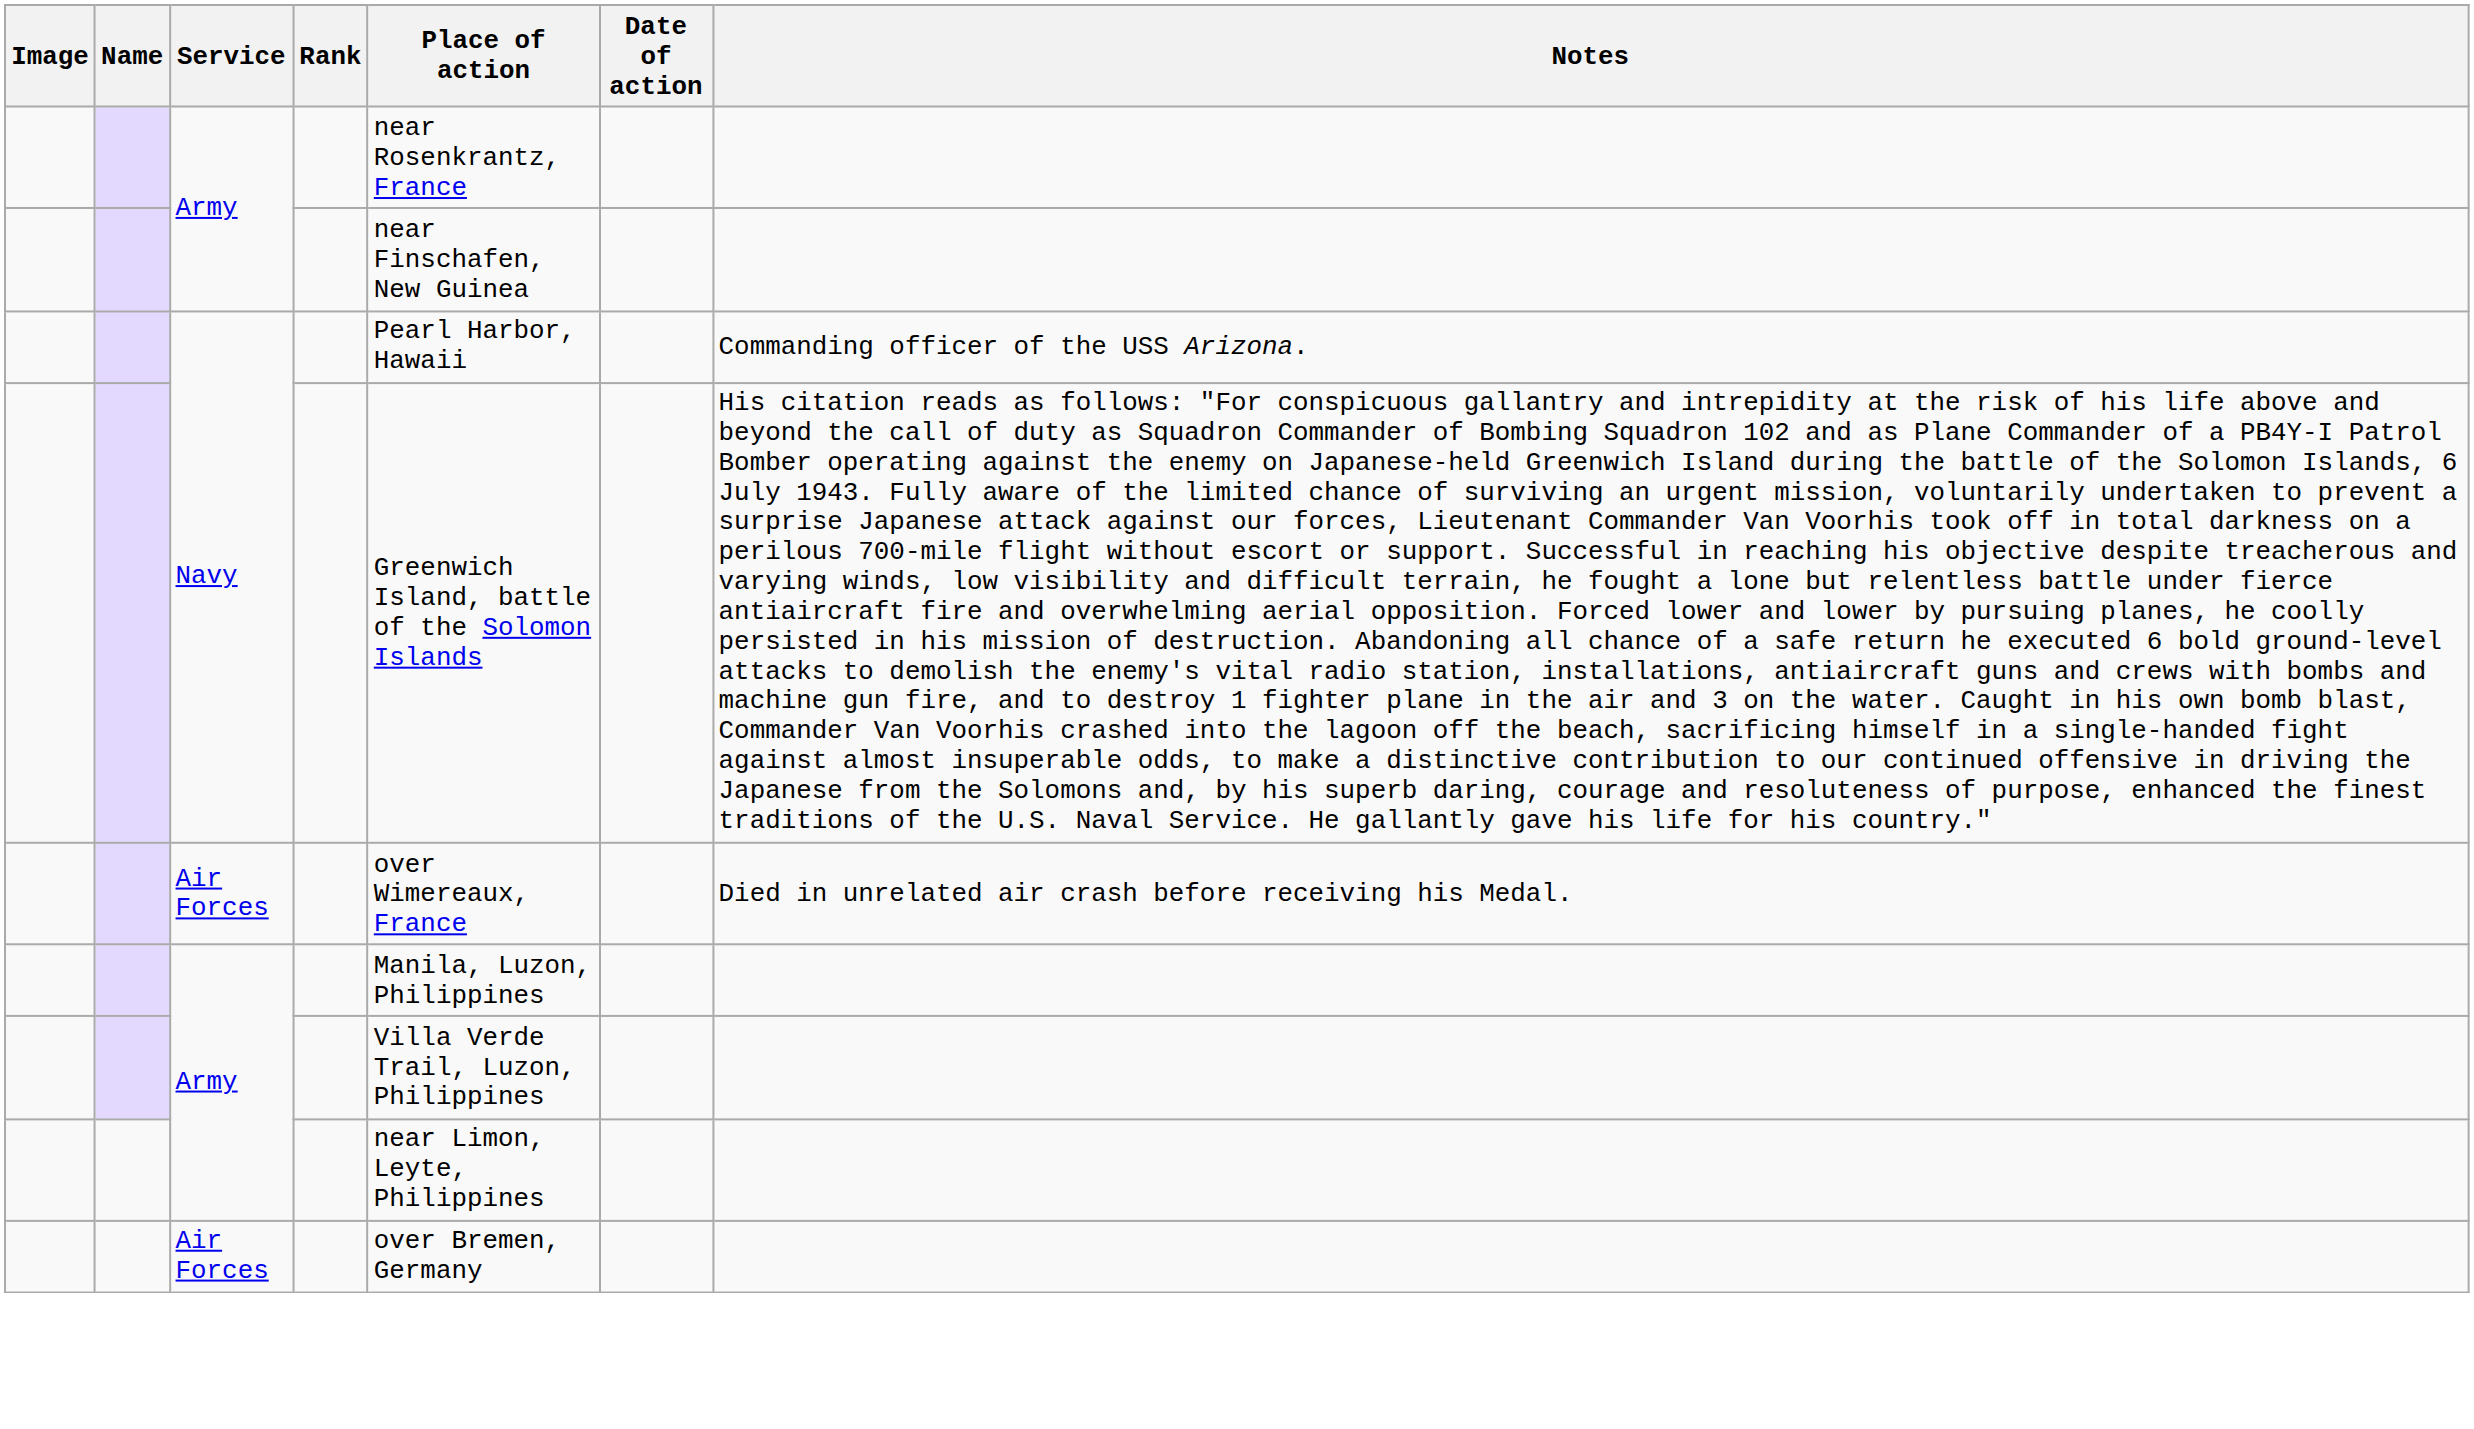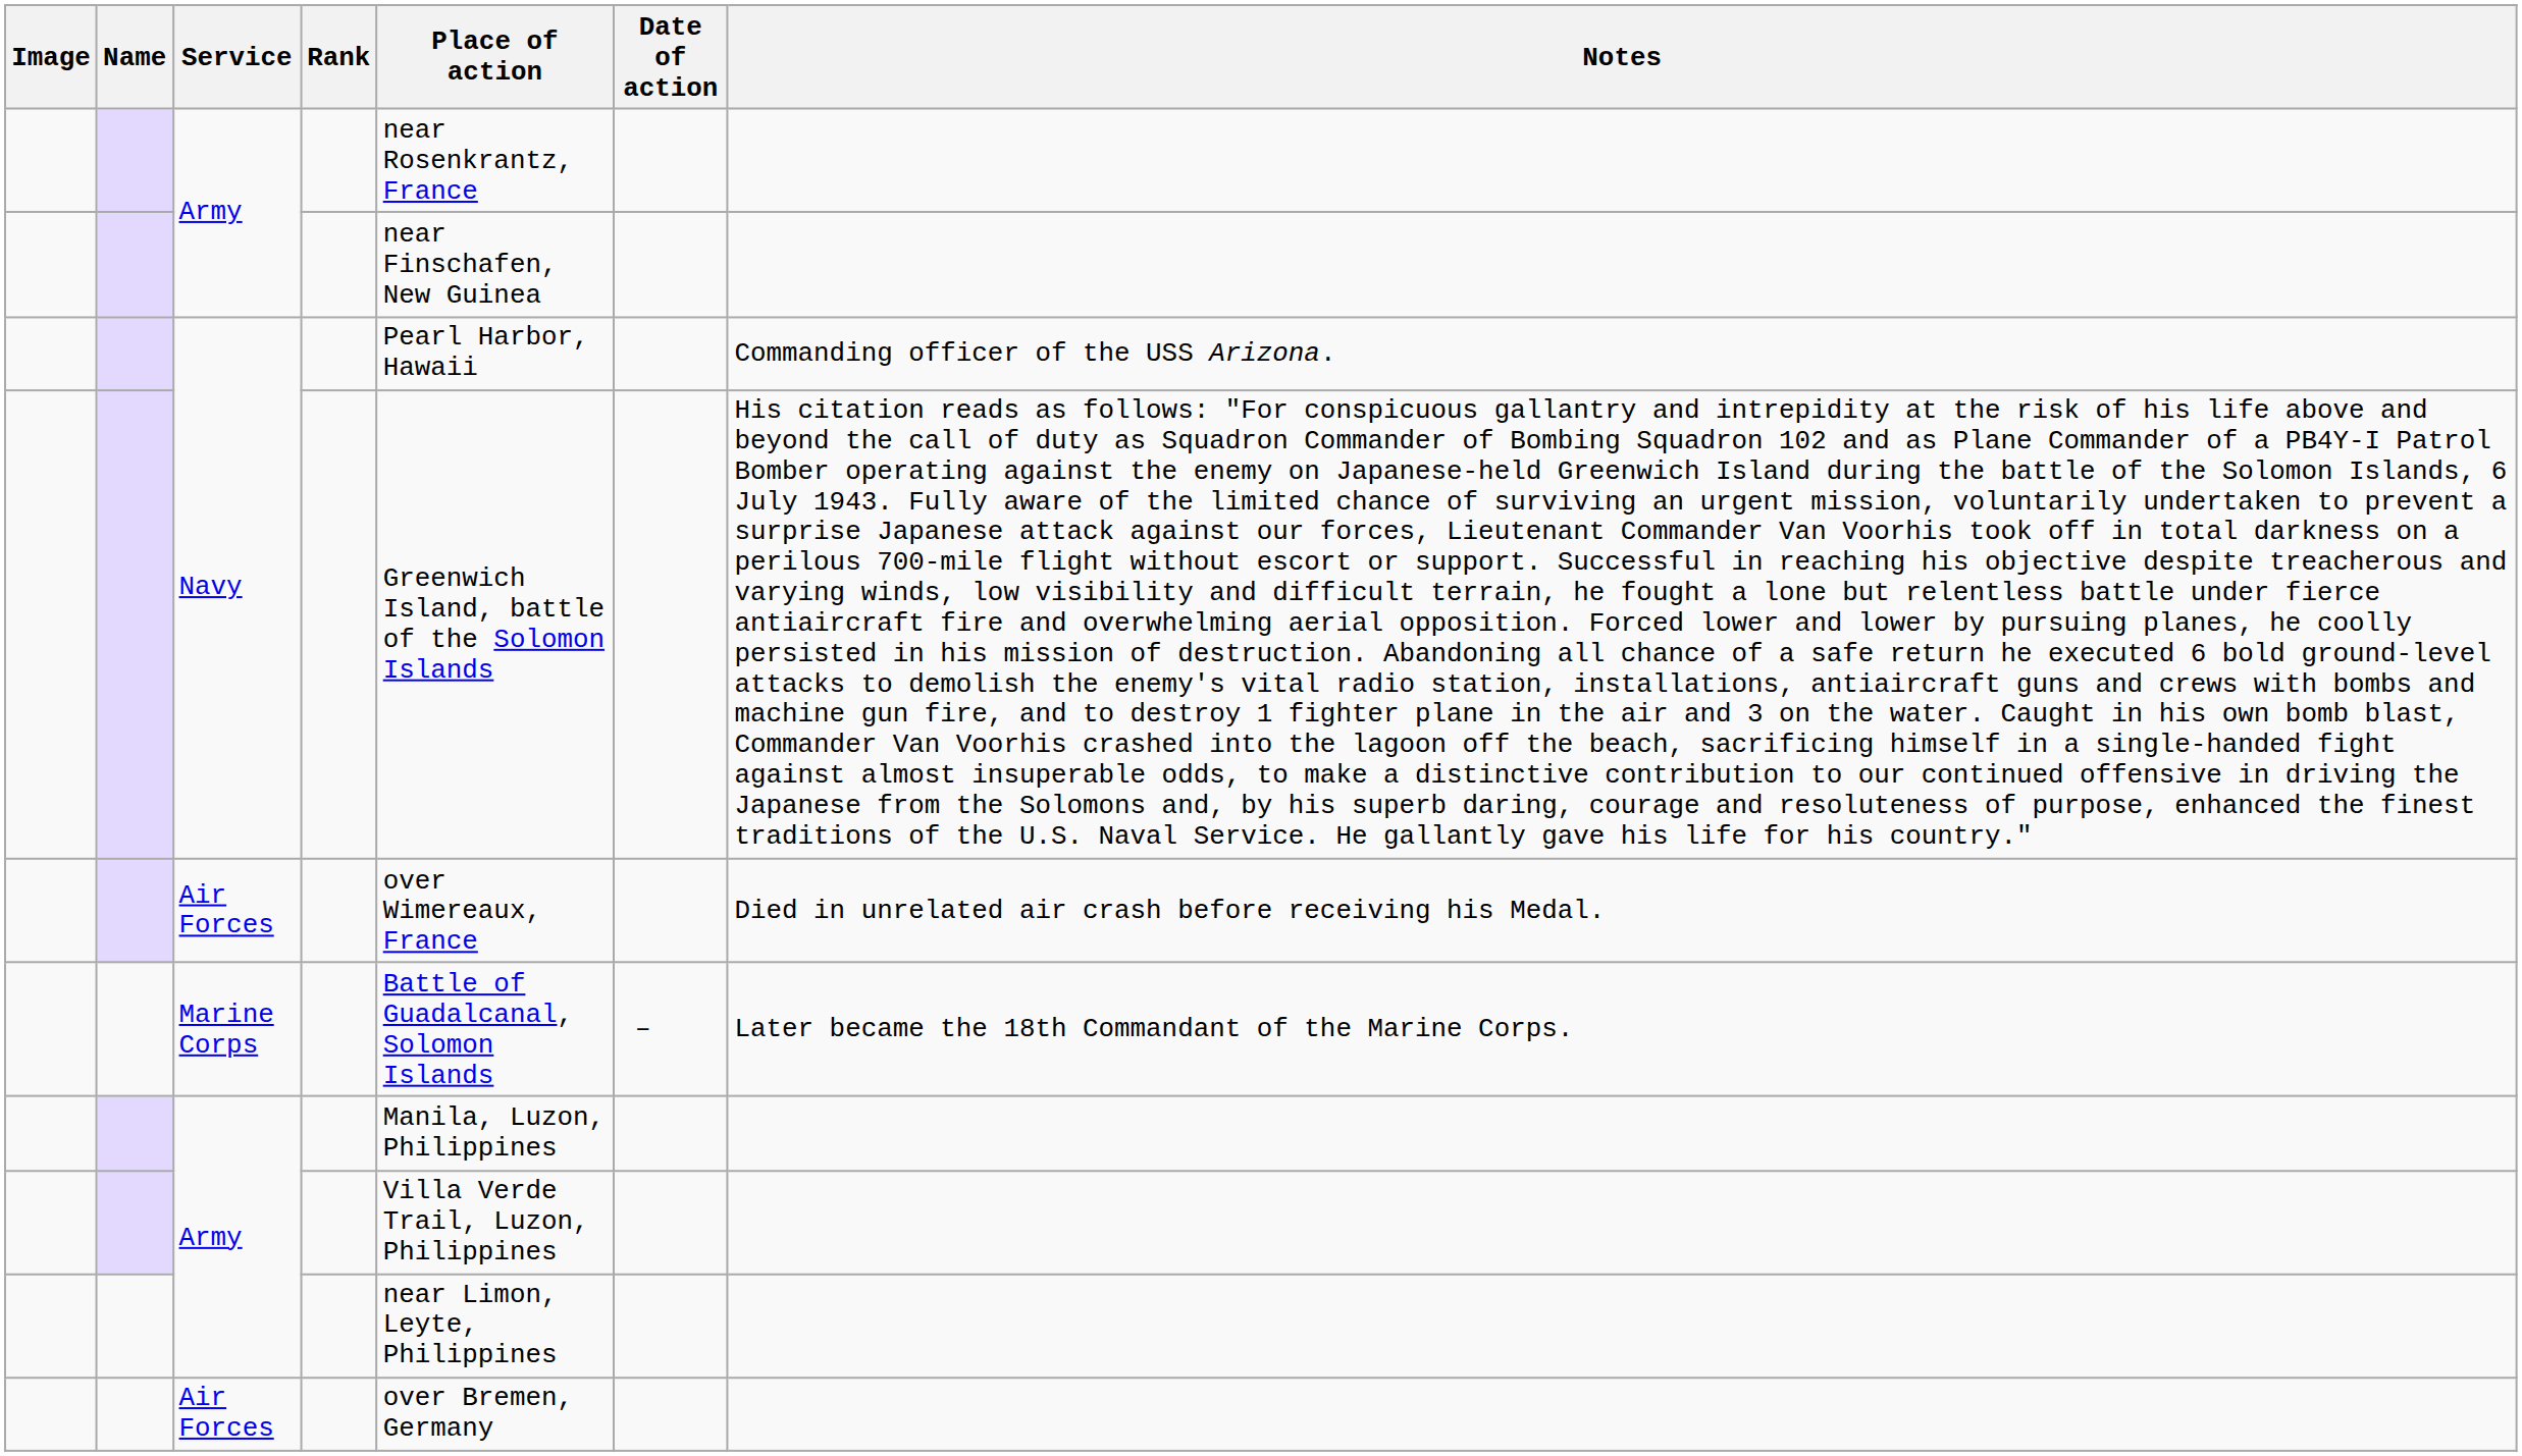+ row: Marine Corps | Battle of Guadalcanal, Solomon Islands | – | Later became the 18th Commandant of the Marine Corps.
